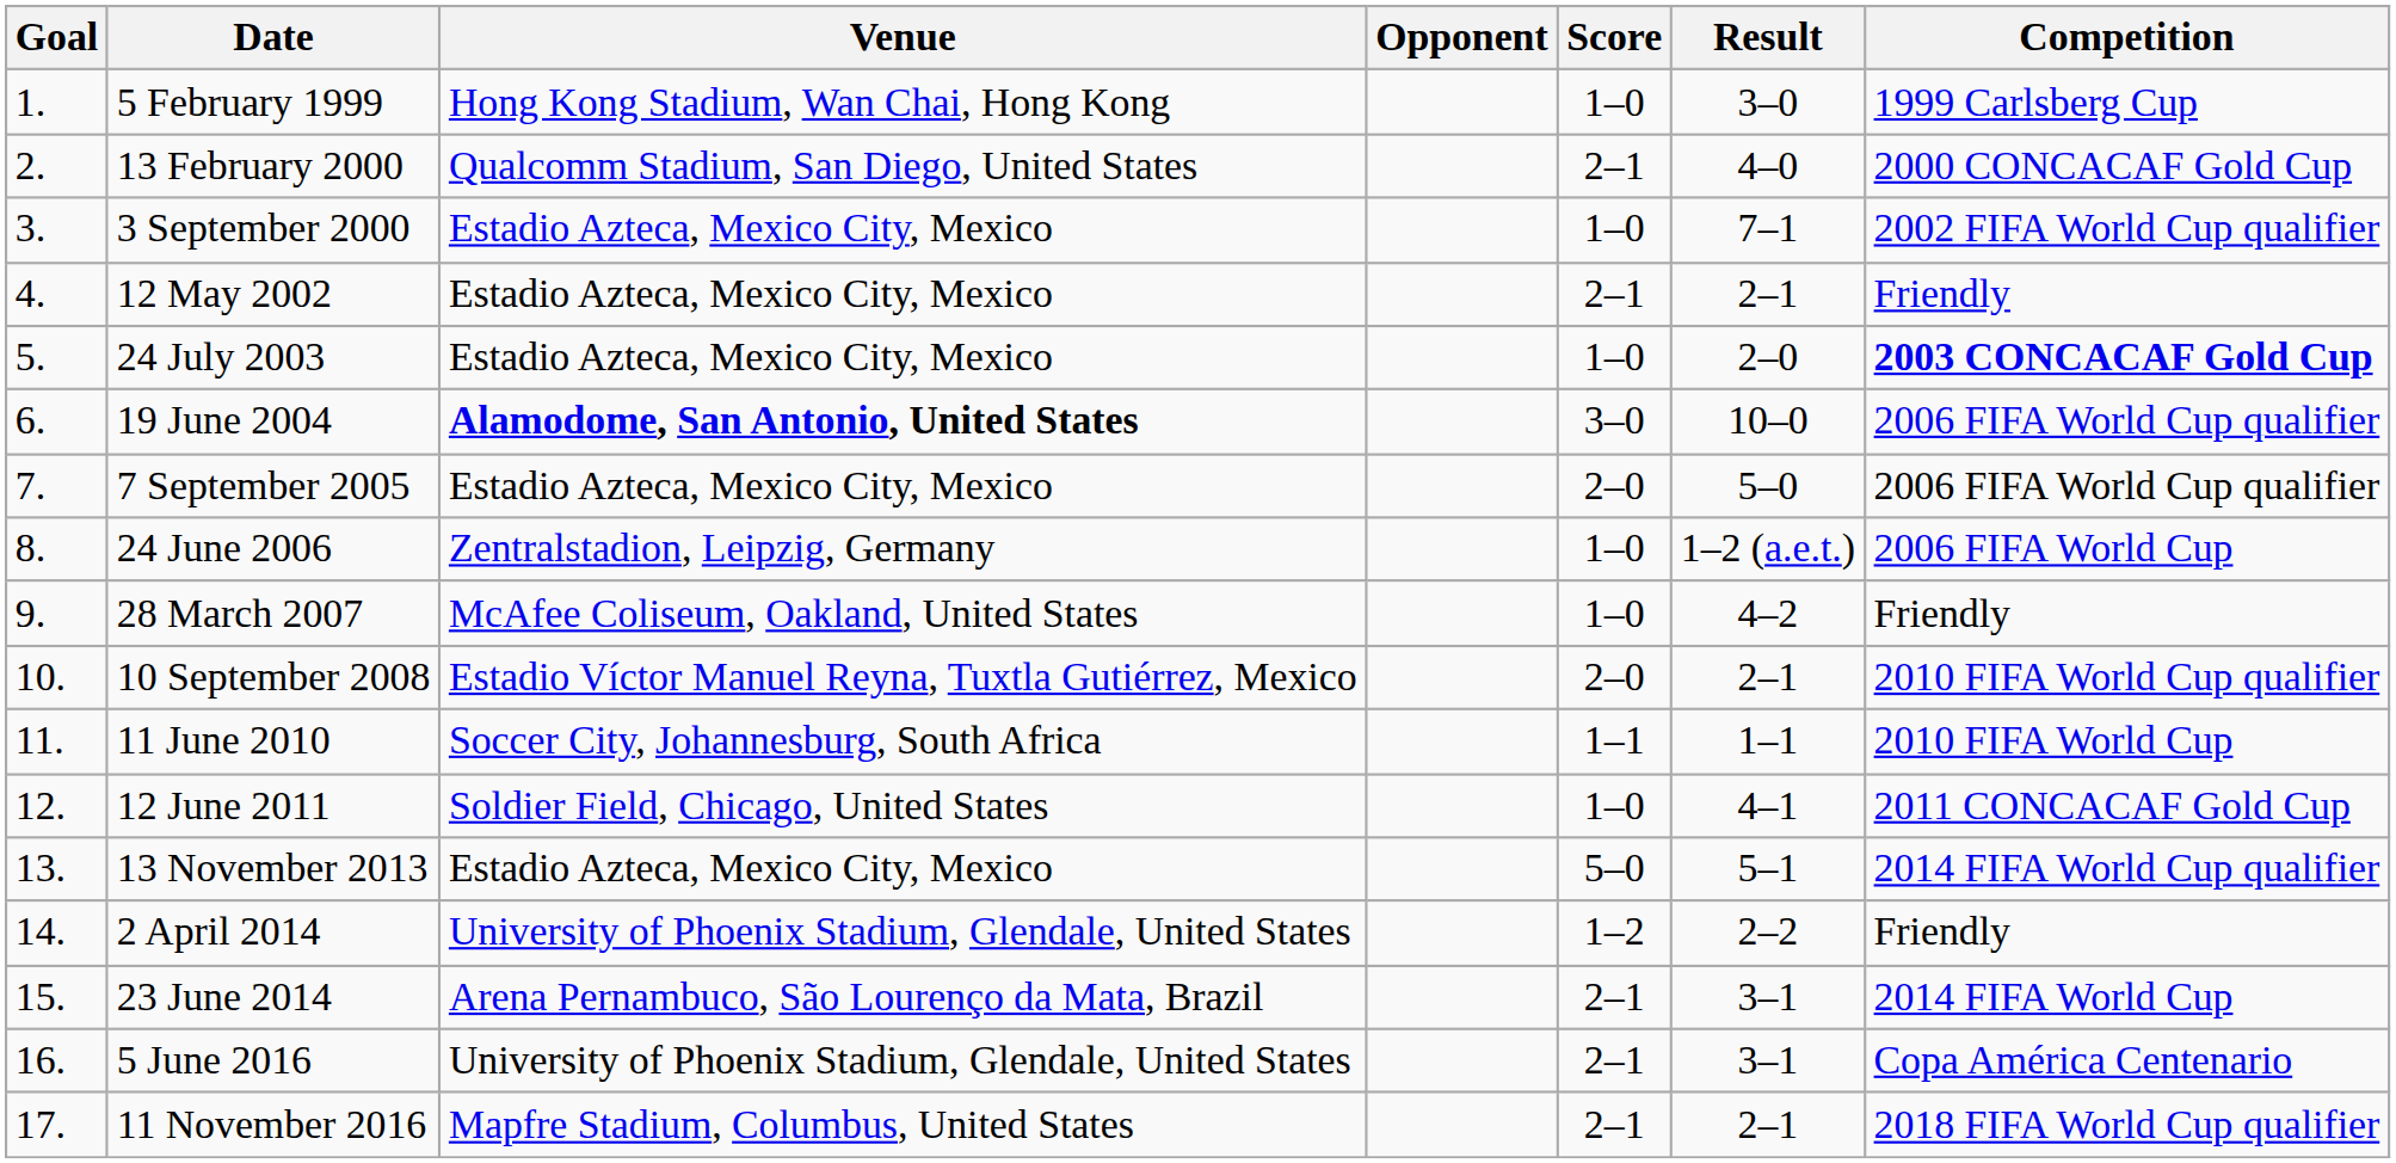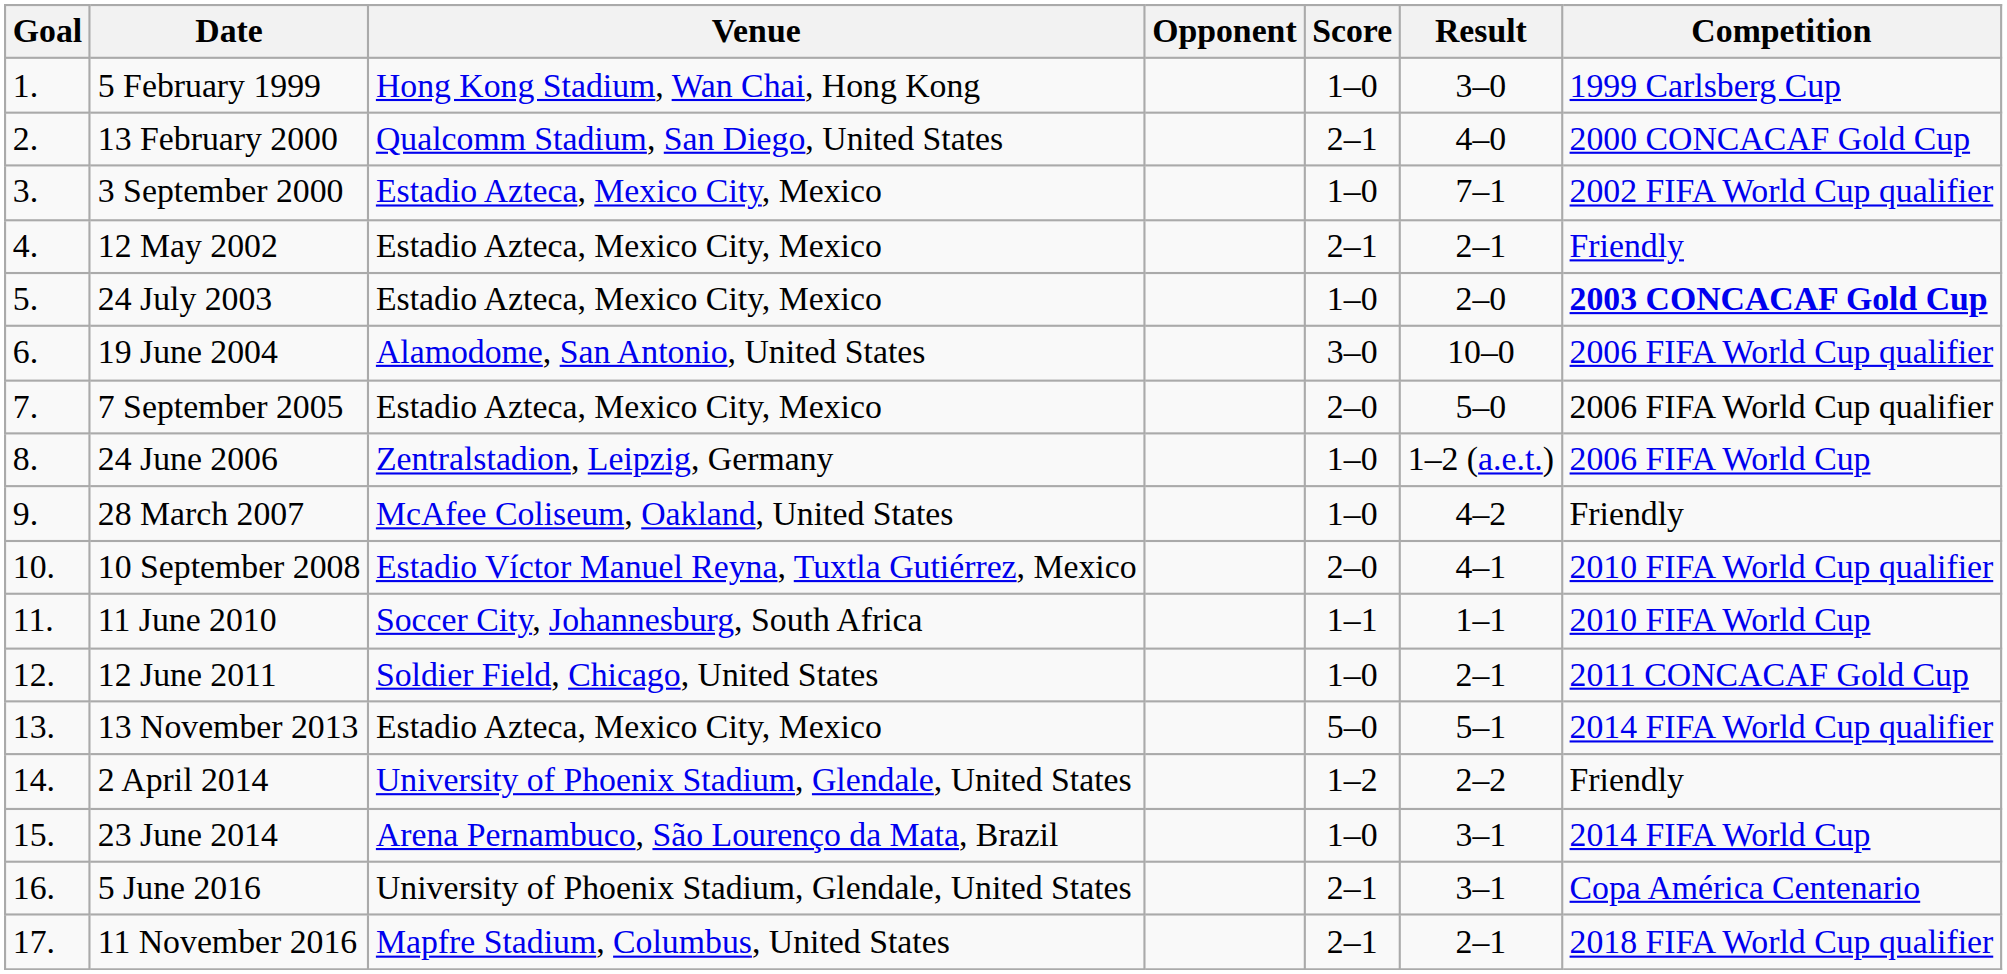19 June 2004 | Venue: bold -> normal
10 September 2008 | Result: 2–1 -> 4–1
12 June 2011 | Result: 4–1 -> 2–1
23 June 2014 | Score: 2–1 -> 1–0
